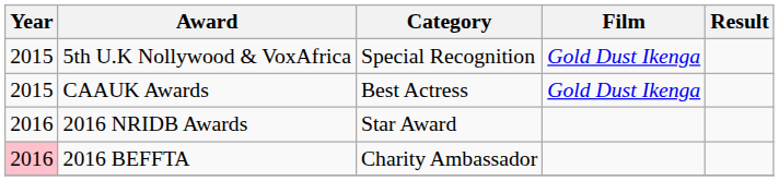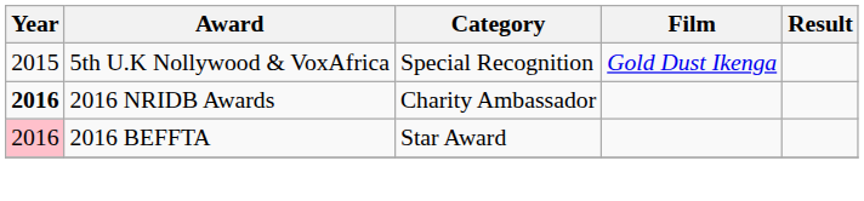- row: 2015 | CAAUK Awards | Best Actress | Gold Dust Ikenga
2016 NRIDB Awards | Year: normal -> bold
2016 NRIDB Awards | Category: Star Award -> Charity Ambassador
2016 BEFFTA | Category: Charity Ambassador -> Star Award
